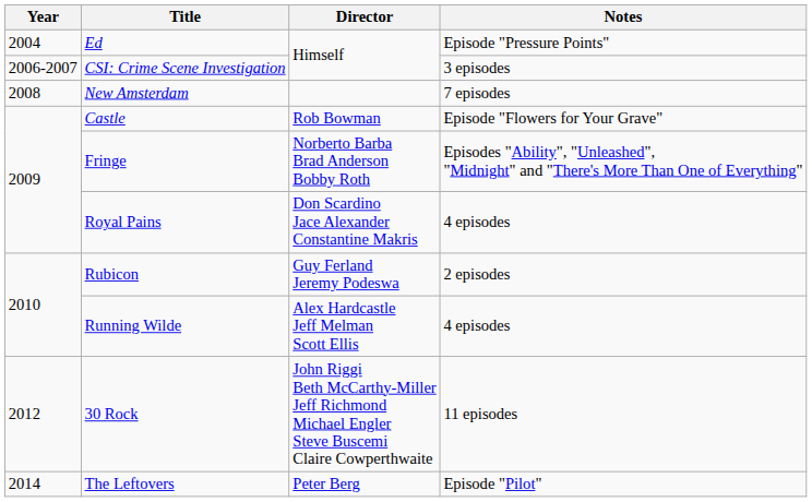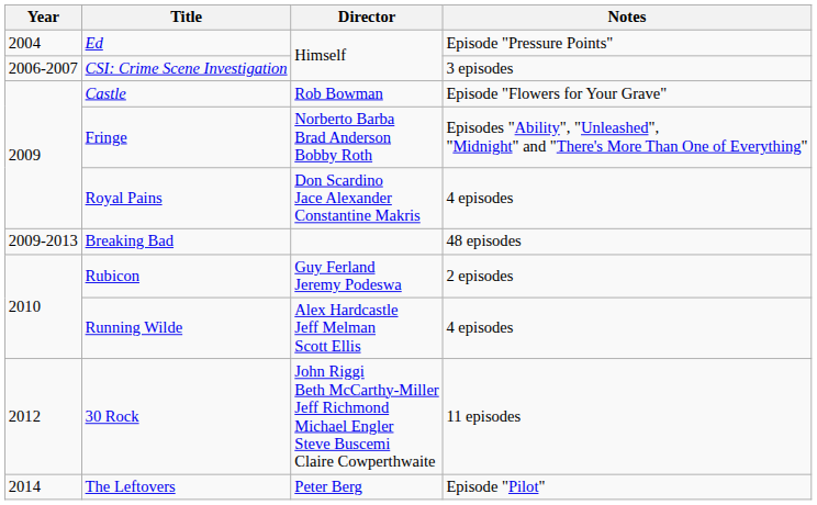- row: 2008 | New Amsterdam | 7 episodes
+ row: 2009-2013 | Breaking Bad | 48 episodes
